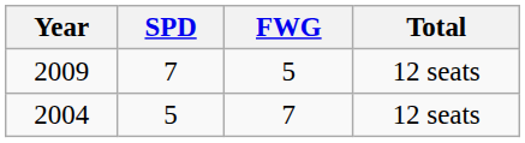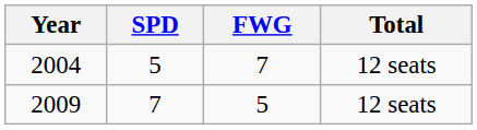rows swapped: 2009 <-> 2004
